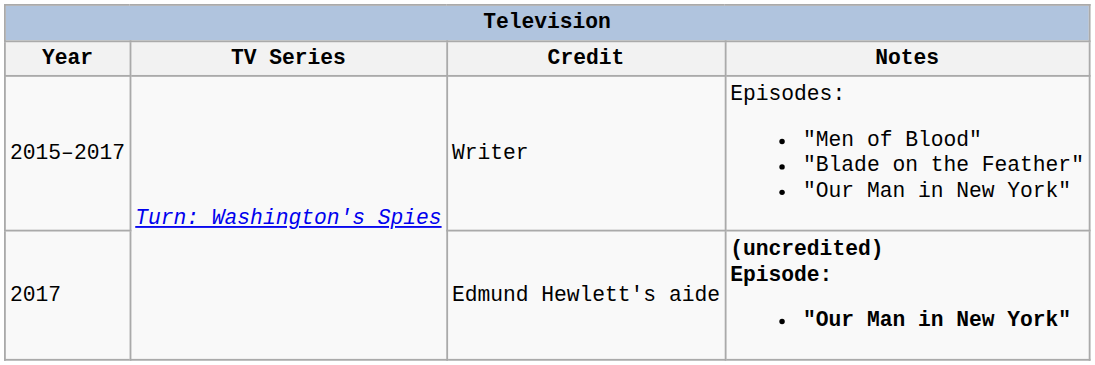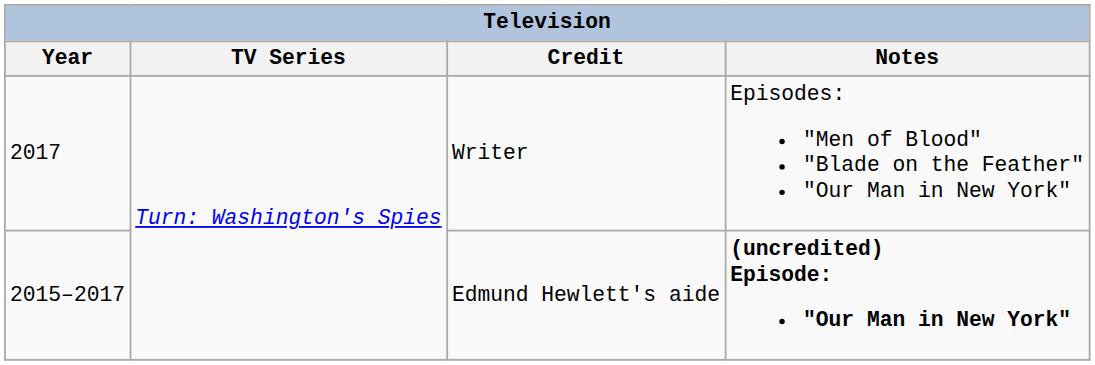Writer | Year: 2015–2017 -> 2017
Edmund Hewlett's aide | Year: 2017 -> 2015–2017
